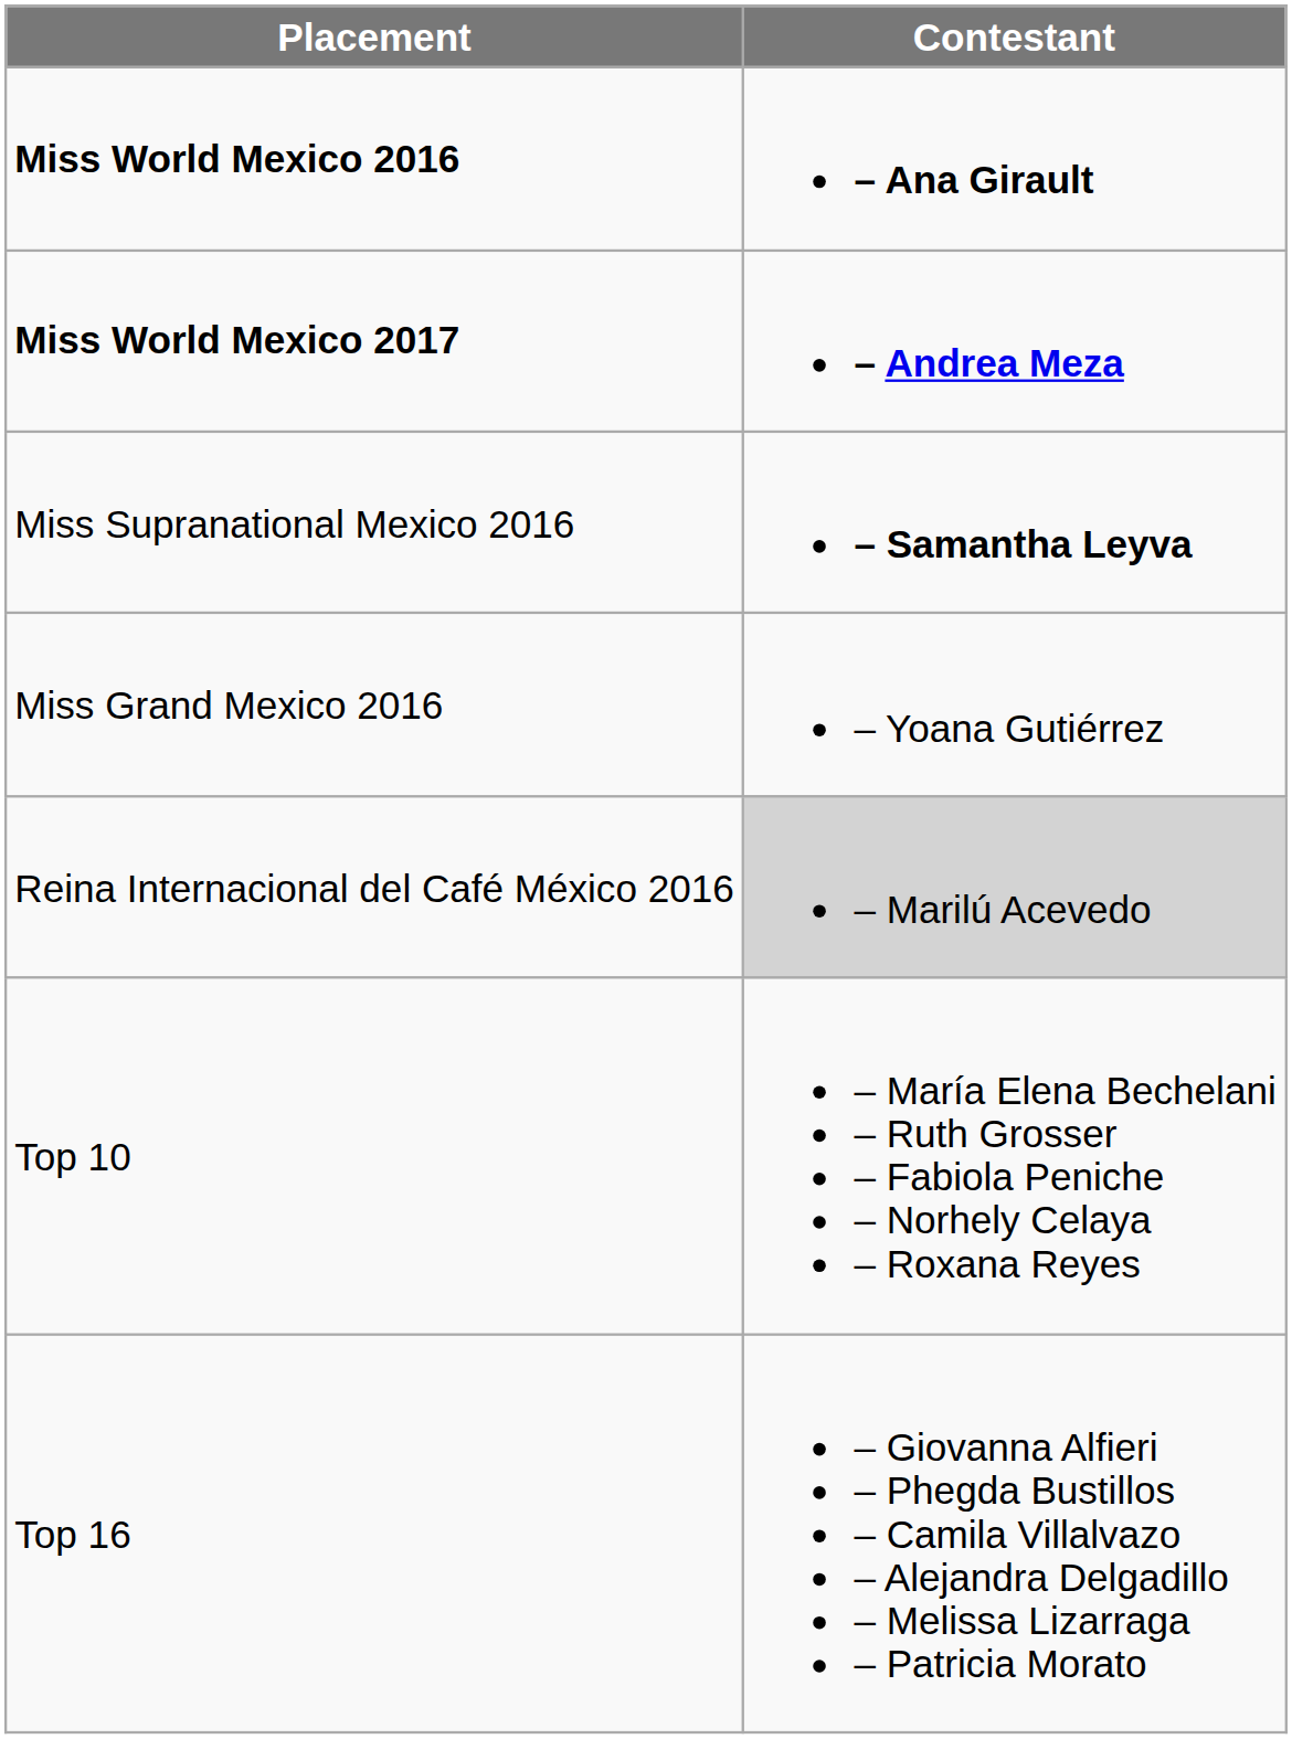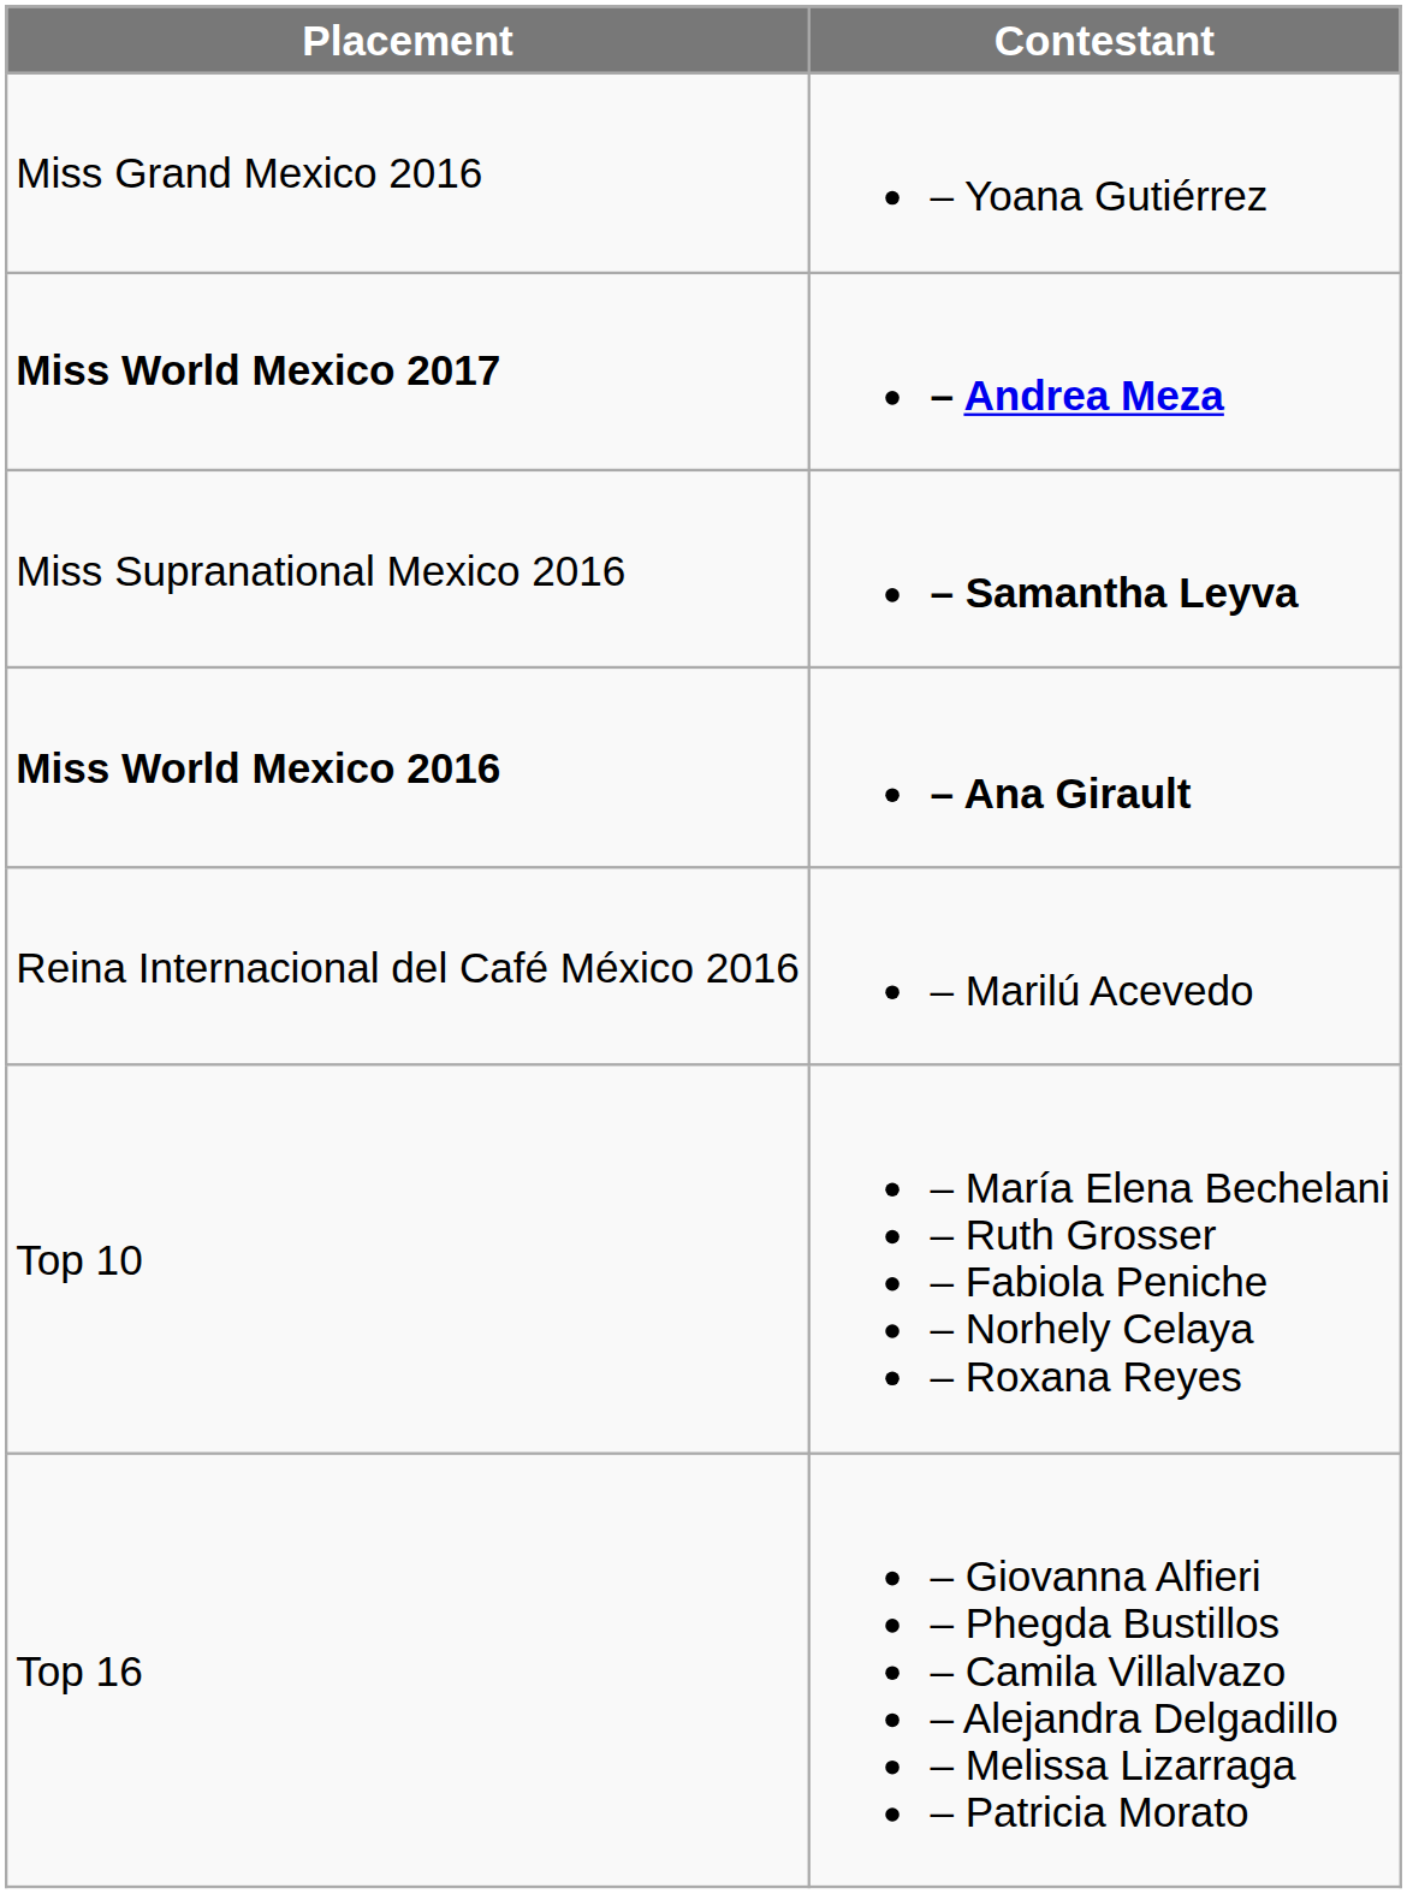rows swapped: Miss World Mexico 2016 <-> Miss Grand Mexico 2016
Reina Internacional del Café México 2016 | Contestant: lightgrey background -> no background
